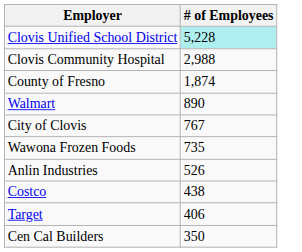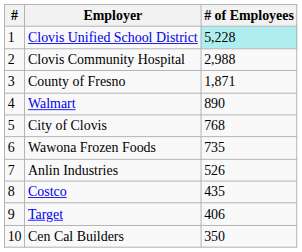+ column: # | 1 | 2 | 3 | 4 | 5 | 6 | 7 | 8 | 9 | 10
County of Fresno | # of Employees: 1,874 -> 1,871
City of Clovis | # of Employees: 767 -> 768
Costco | # of Employees: 438 -> 435
